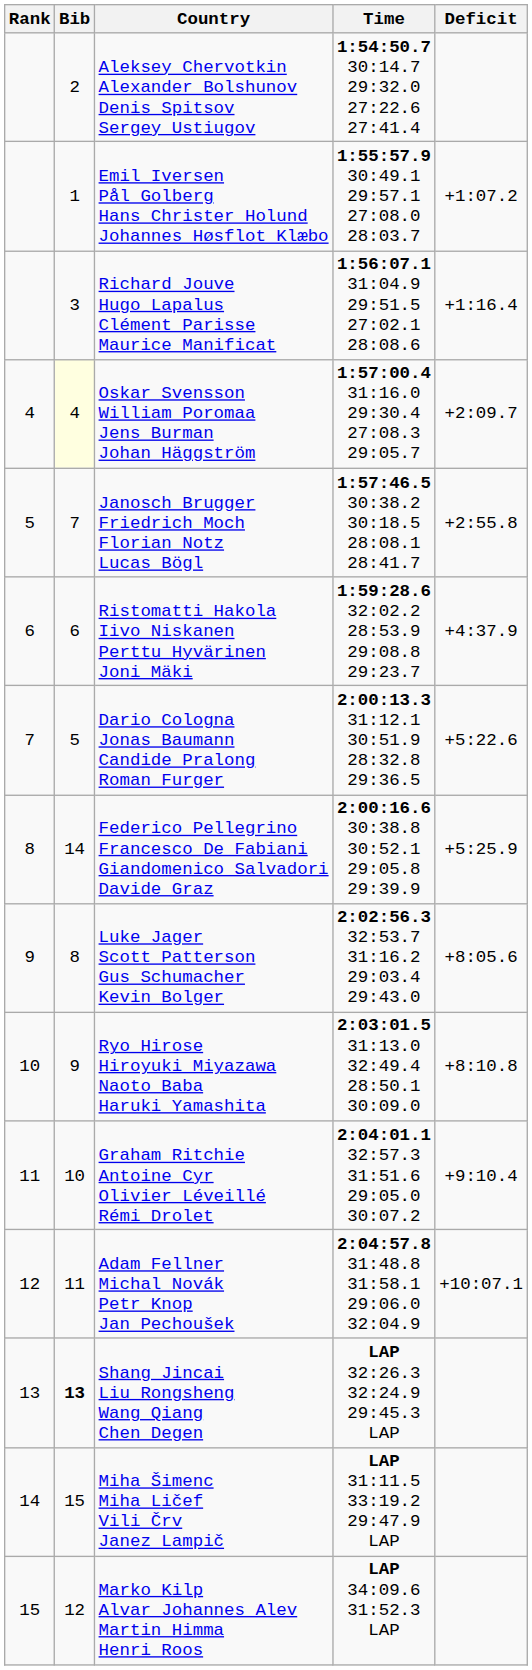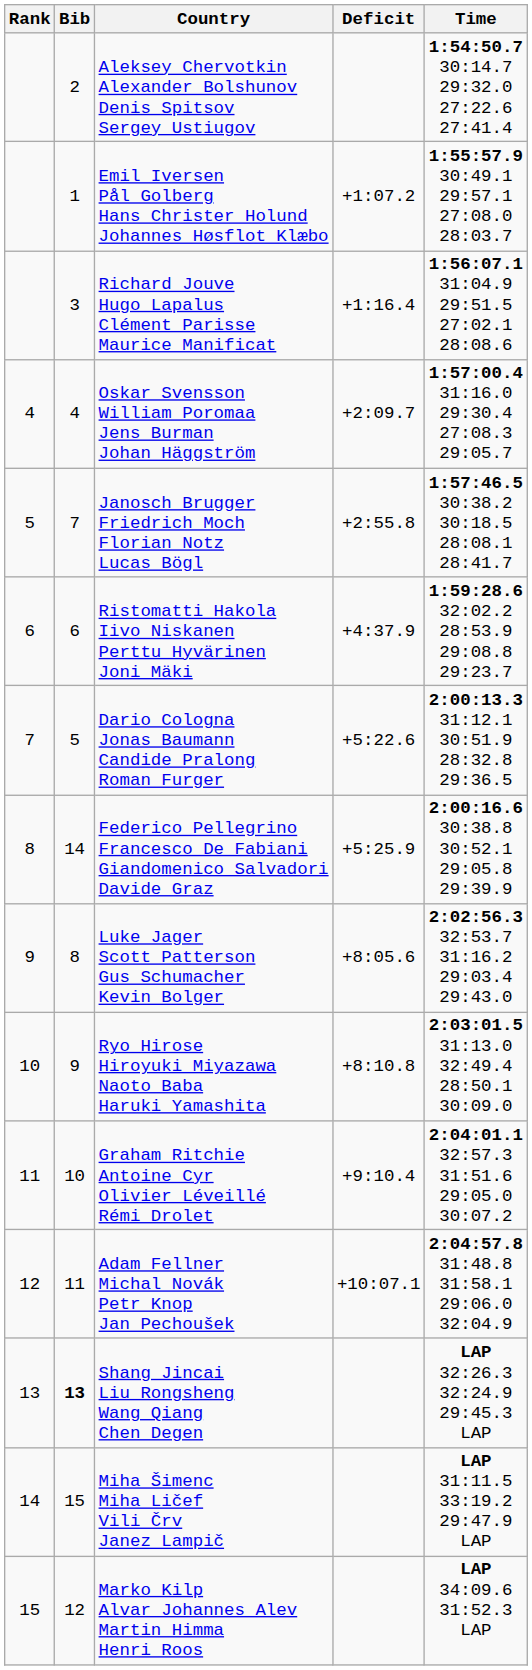columns swapped: Time <-> Deficit
Oskar Svensson William Poromaa Jens Burman Johan Häggström | Bib: lightyellow background -> no background
